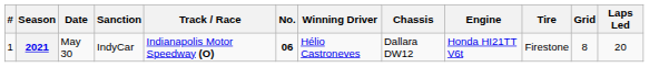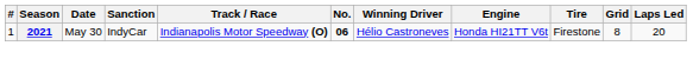- column: Chassis | Dallara DW12
